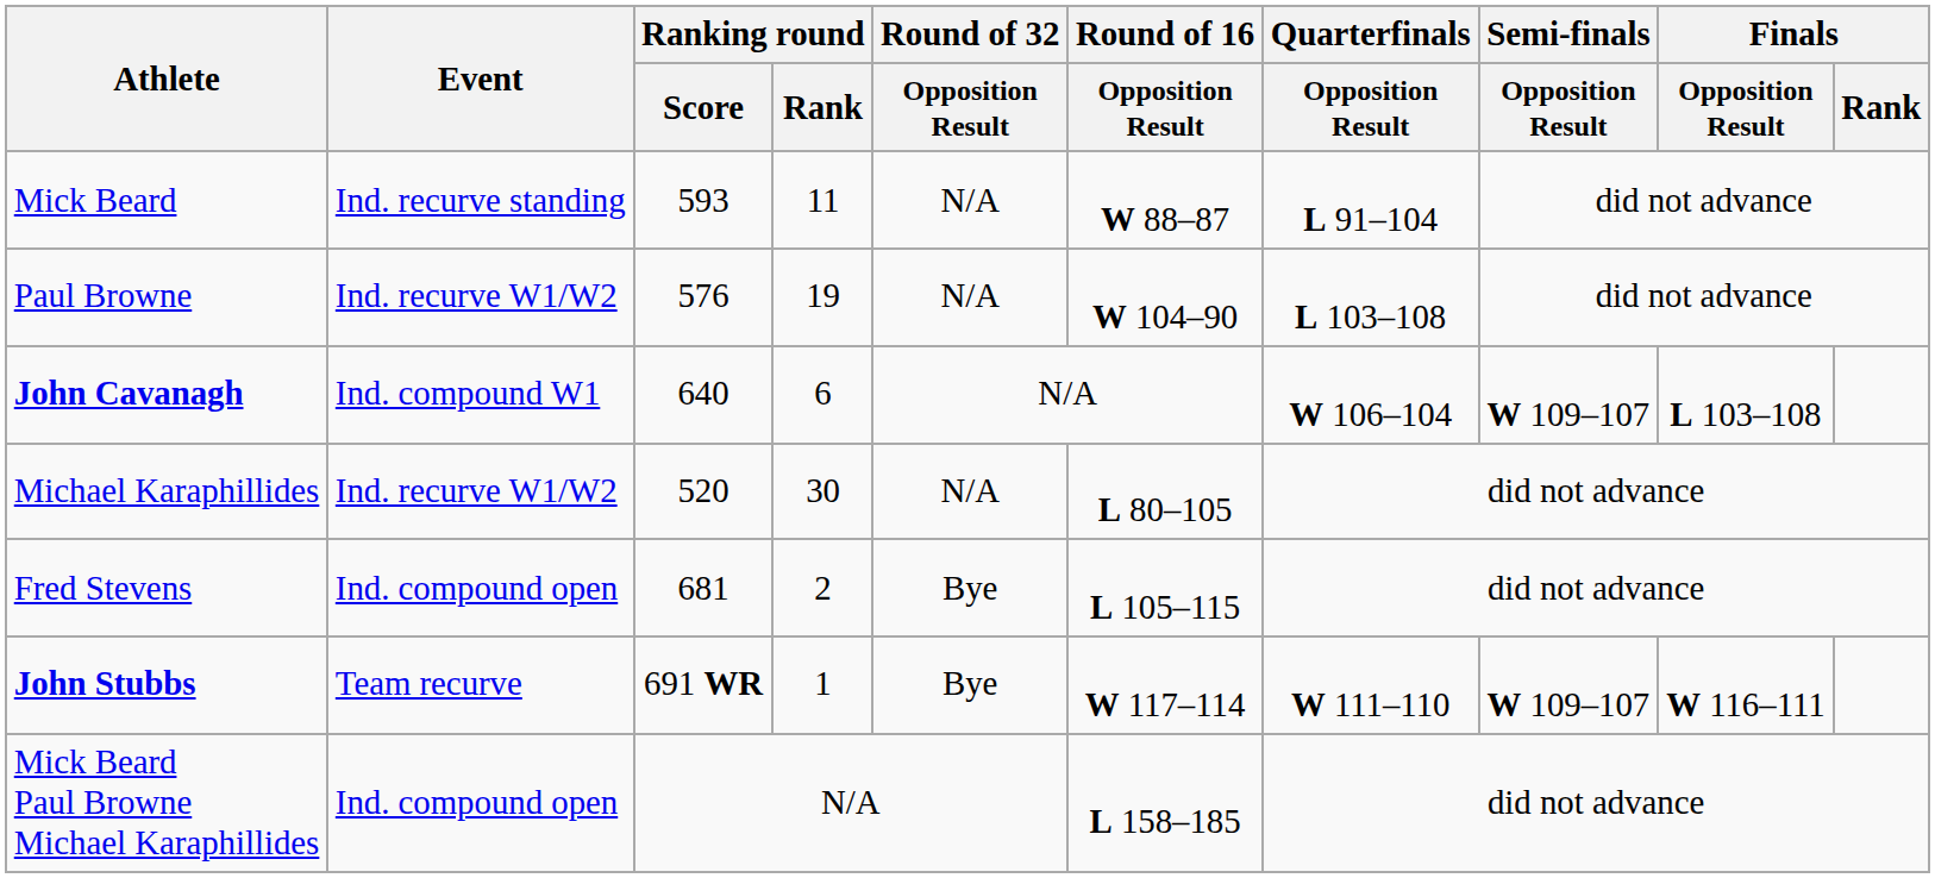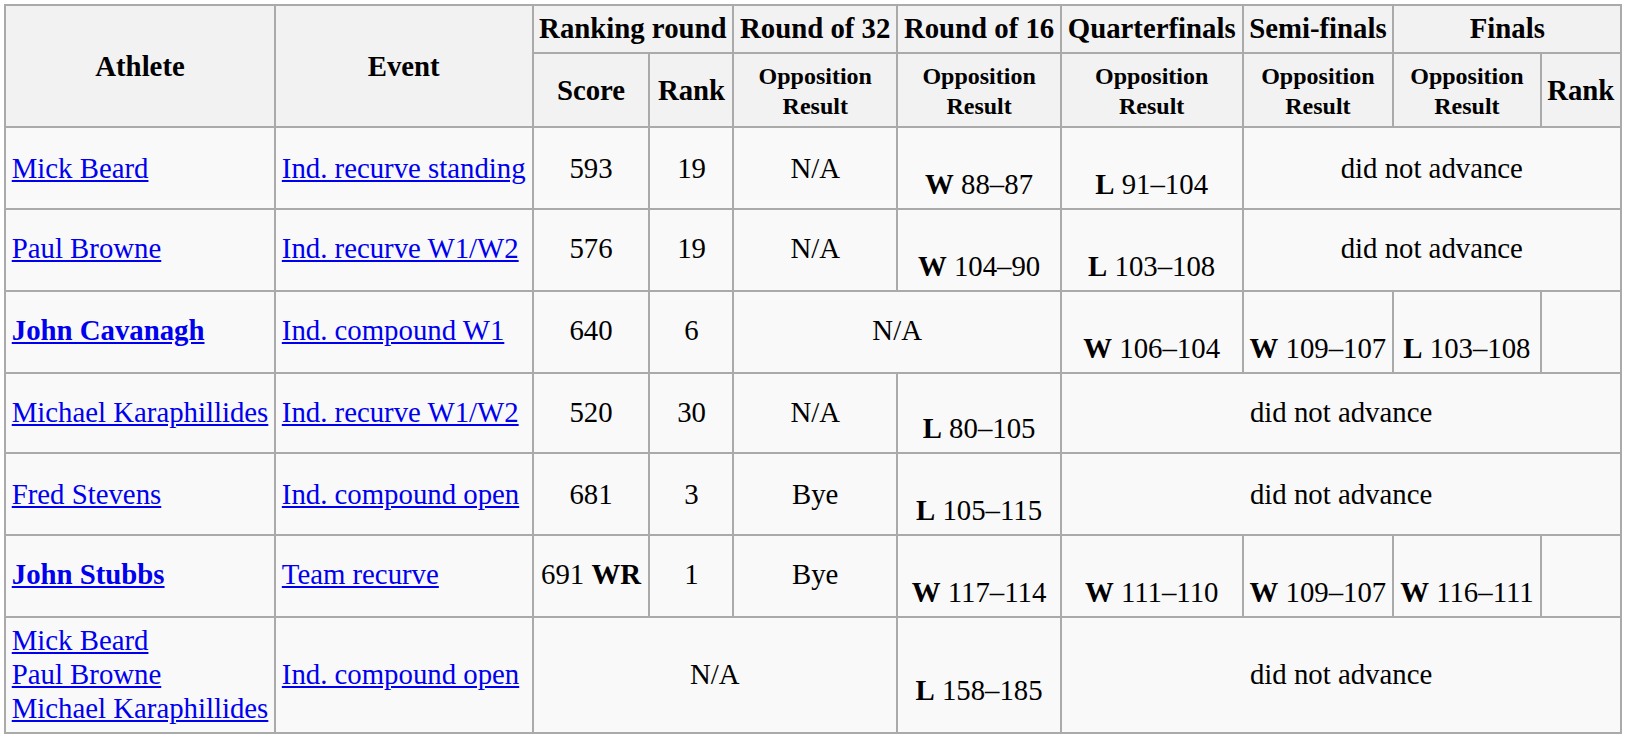Mick Beard | Ranking round / Rank: 11 -> 19
Fred Stevens | Ranking round / Rank: 2 -> 3
